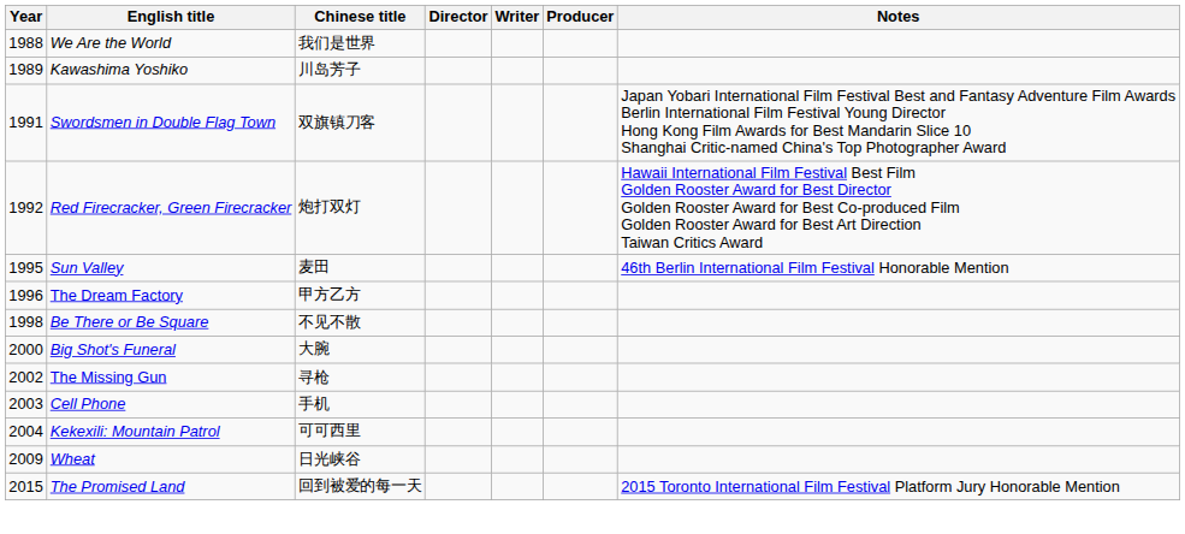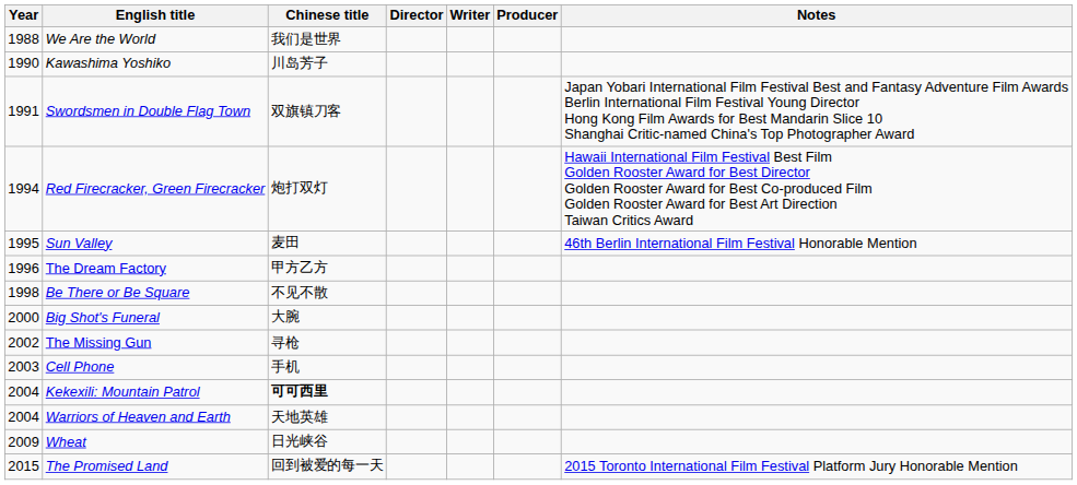Kawashima Yoshiko | Year: 1989 -> 1990
Red Firecracker, Green Firecracker | Year: 1992 -> 1994
Kekexili: Mountain Patrol | Chinese title: normal -> bold
+ row: 2004 | Warriors of Heaven and Earth | 天地英雄
